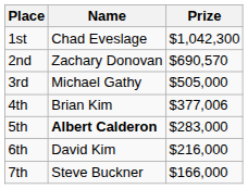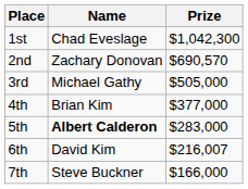4th | Prize: $377,006 -> $377,000
6th | Prize: $216,000 -> $216,007
